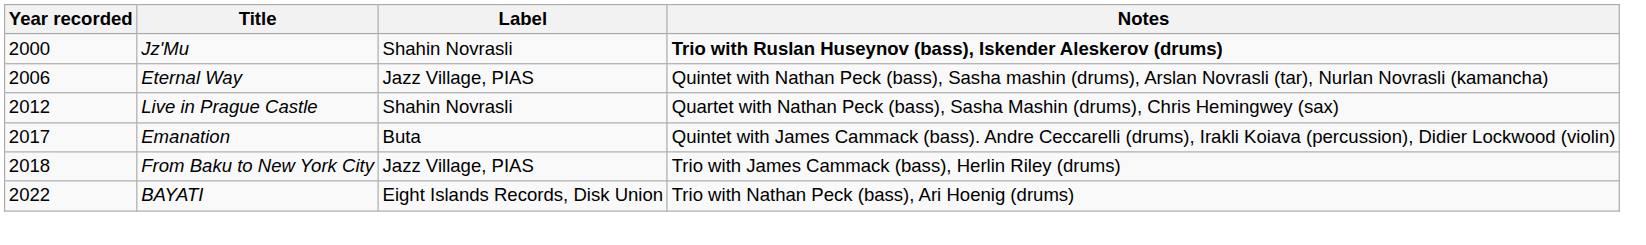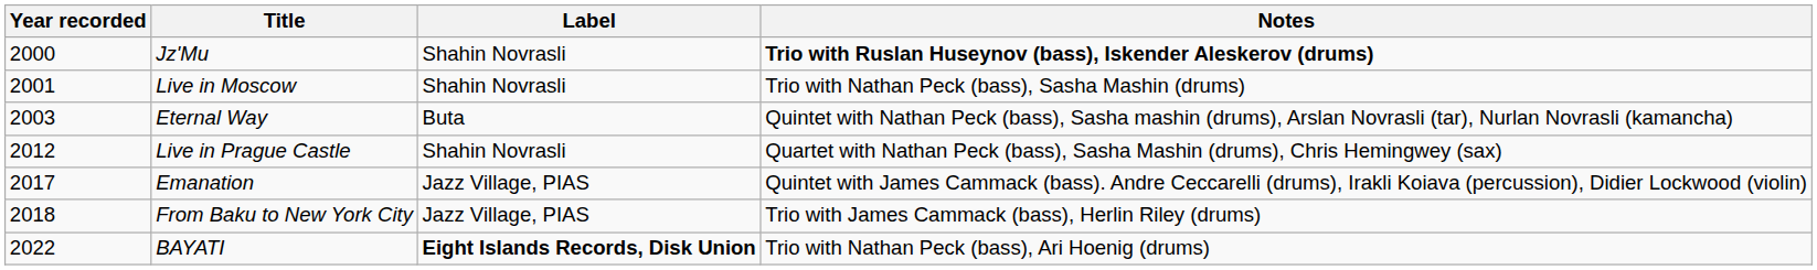+ row: 2001 | Live in Moscow | Shahin Novrasli | Trio with Nathan Peck (bass), Sasha Mashin (drums)
Eternal Way | Year recorded: 2006 -> 2003
Eternal Way | Label: Jazz Village, PIAS -> Buta
Emanation | Label: Buta -> Jazz Village, PIAS
BAYATI | Label: normal -> bold
